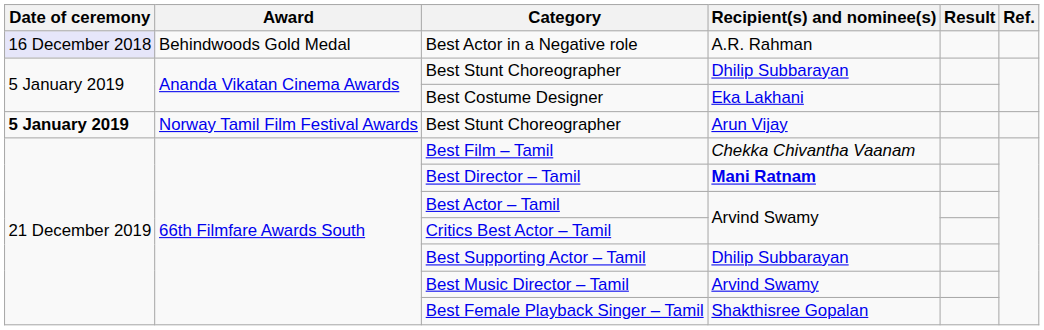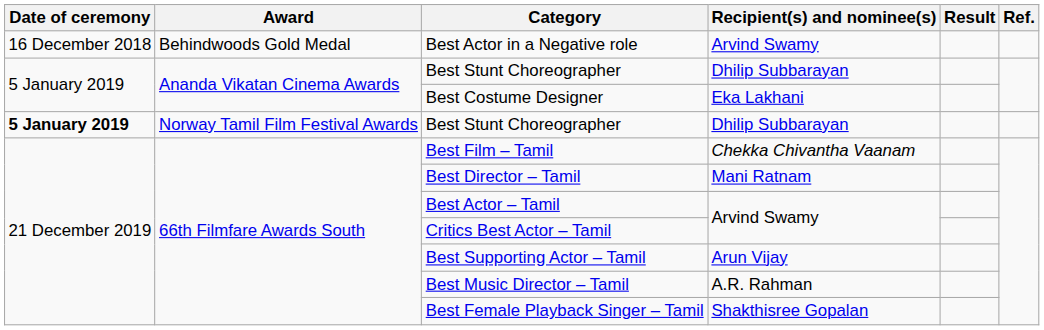Best Actor in a Negative role | Date of ceremony: lavender background -> no background
Best Actor in a Negative role | Recipient(s) and nominee(s): A.R. Rahman -> Arvind Swamy
Norway Tamil Film Festival Awards / Best Stunt Choreographer | Recipient(s) and nominee(s): Arun Vijay -> Dhilip Subbarayan
Best Director – Tamil | Recipient(s) and nominee(s): bold -> normal
Best Supporting Actor – Tamil | Recipient(s) and nominee(s): Dhilip Subbarayan -> Arun Vijay
Best Music Director – Tamil | Recipient(s) and nominee(s): Arvind Swamy -> A.R. Rahman
